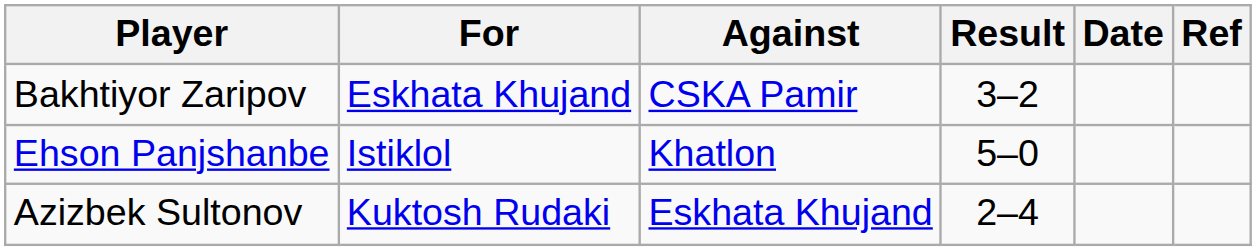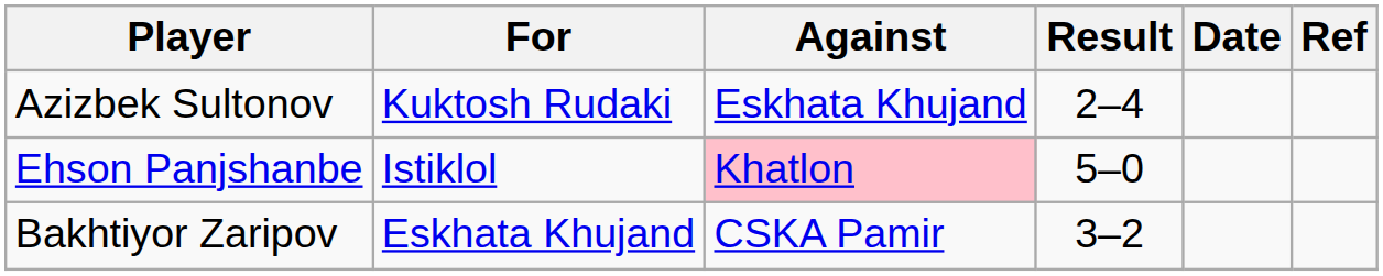rows swapped: Bakhtiyor Zaripov <-> Azizbek Sultonov
Ehson Panjshanbe | Against: no background -> pink background
